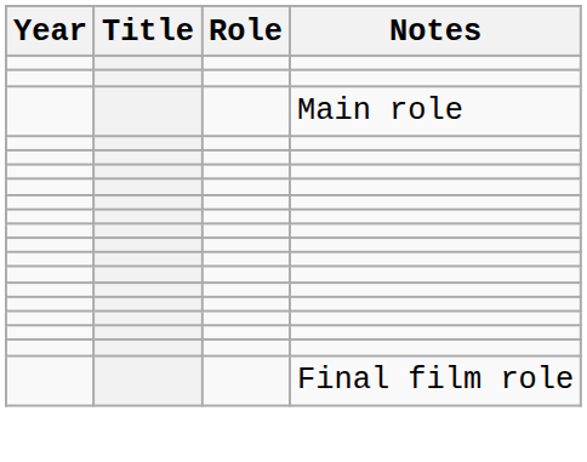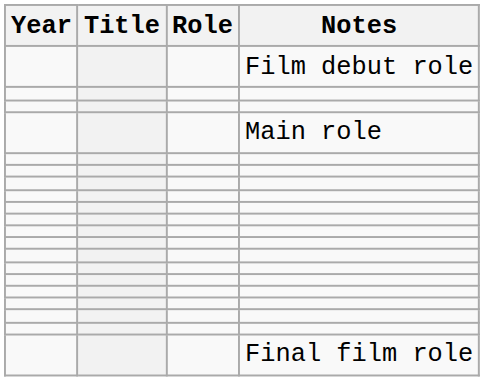+ row: Film debut role
